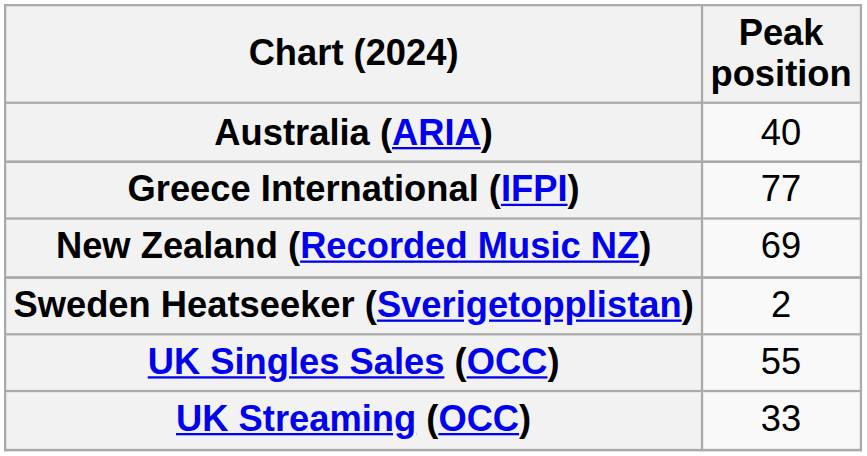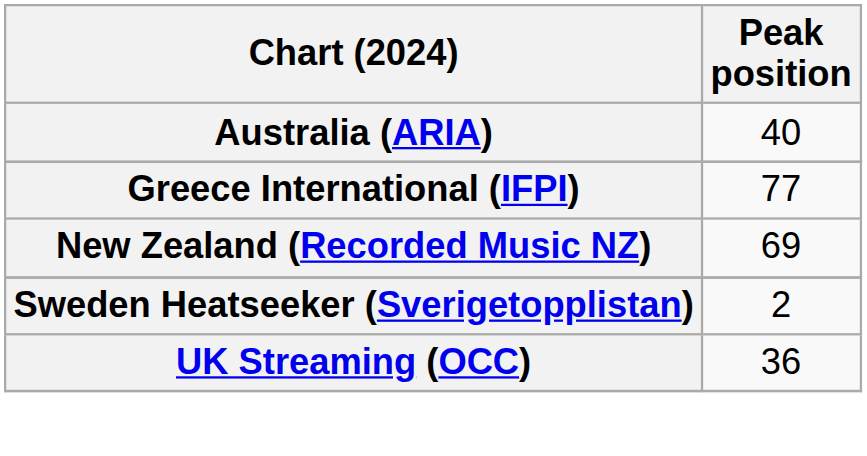- row: UK Singles Sales (OCC) | 55
UK Streaming (OCC) | Peak position: 33 -> 36
